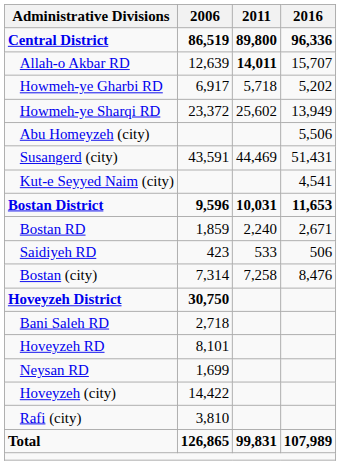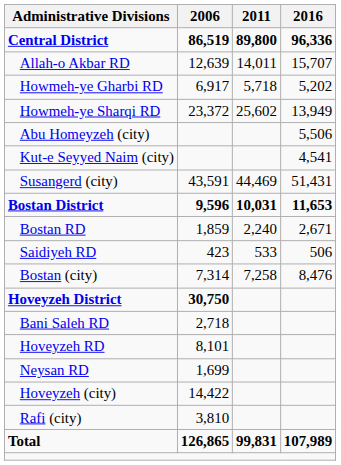Allah-o Akbar RD | 2011: bold -> normal
rows swapped: Kut-e Seyyed Naim (city) <-> Susangerd (city)
